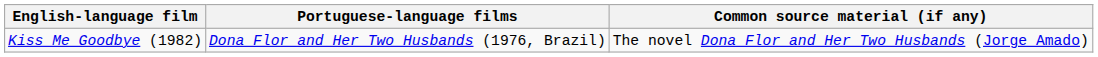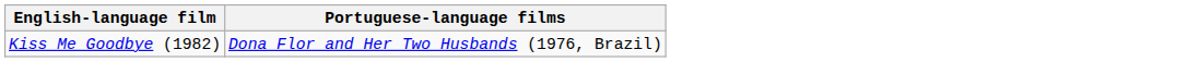- column: Common source material (if any) | The novel Dona Flor and Her Two Husbands (Jorge Amado)
